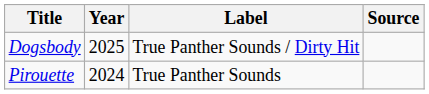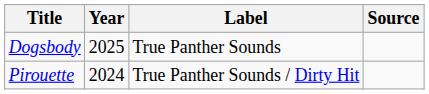Dogsbody | Label: True Panther Sounds / Dirty Hit -> True Panther Sounds
Pirouette | Label: True Panther Sounds -> True Panther Sounds / Dirty Hit
